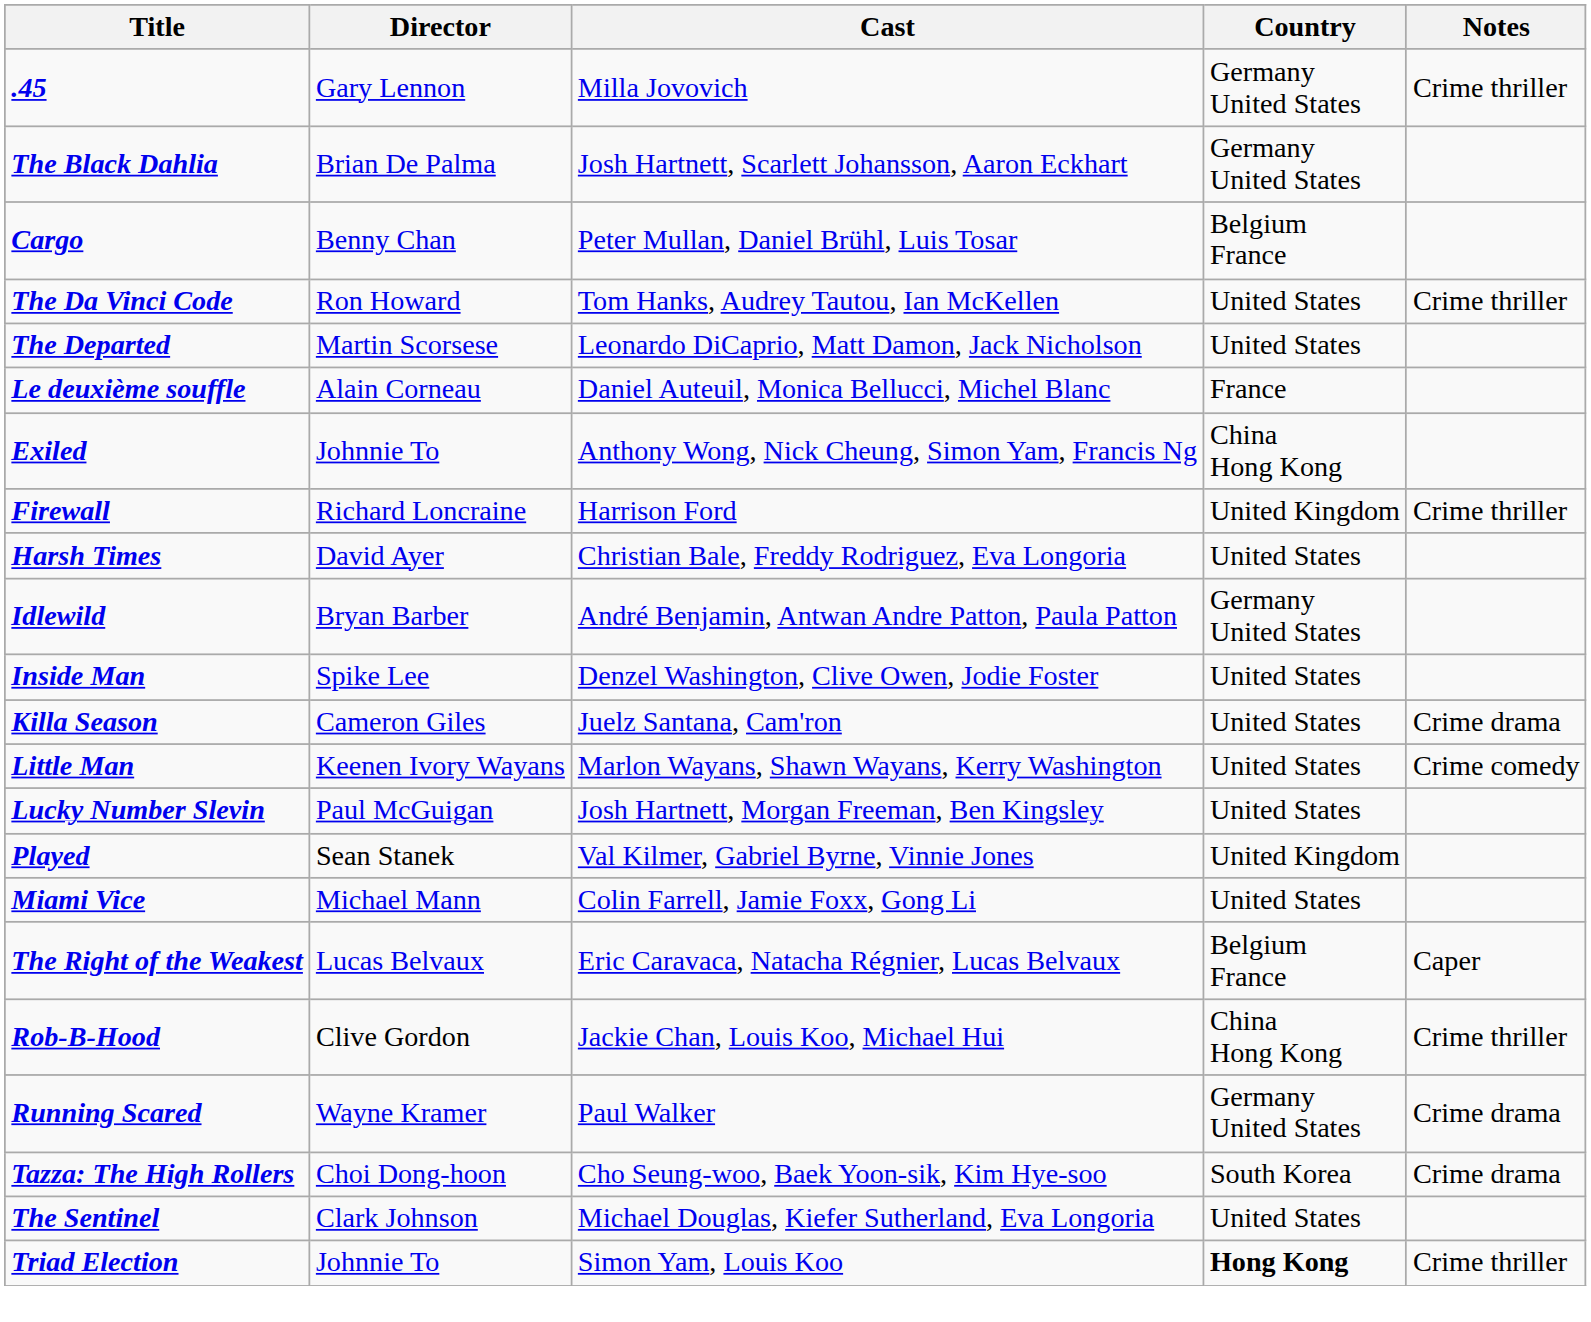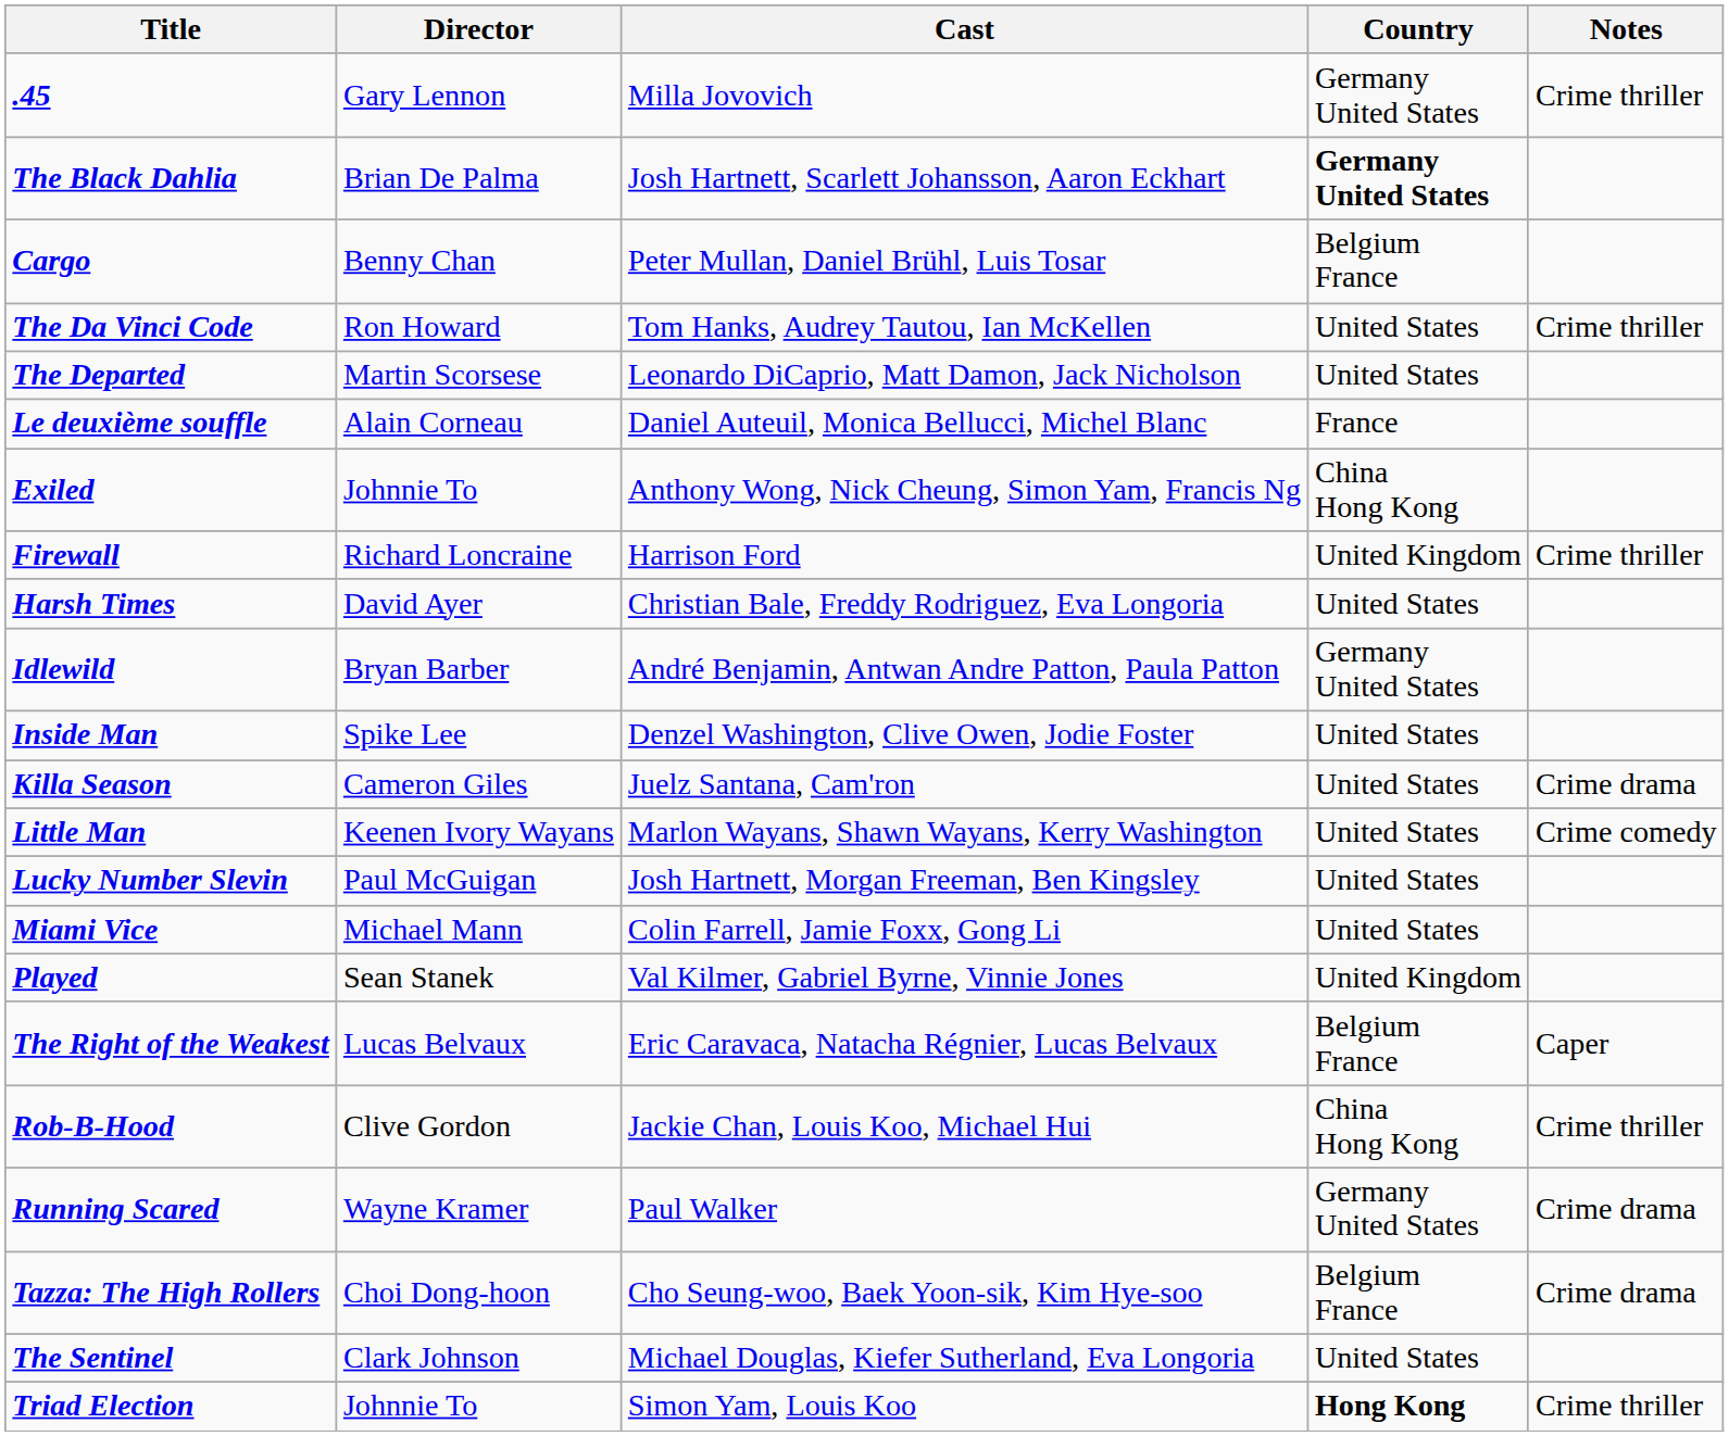The Black Dahlia | Country: normal -> bold
rows swapped: Miami Vice <-> Played
Tazza: The High Rollers | Country: South Korea -> Belgium France
